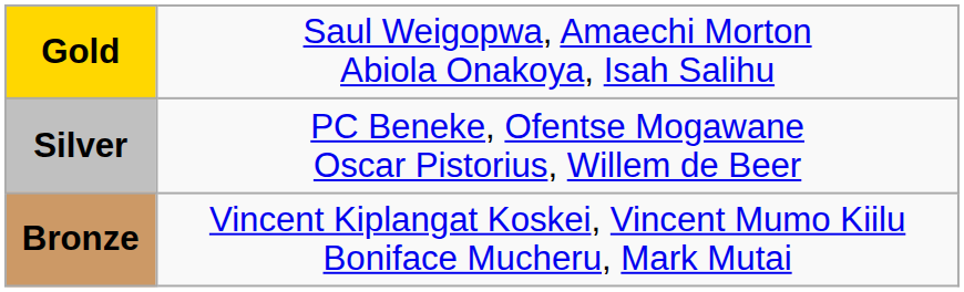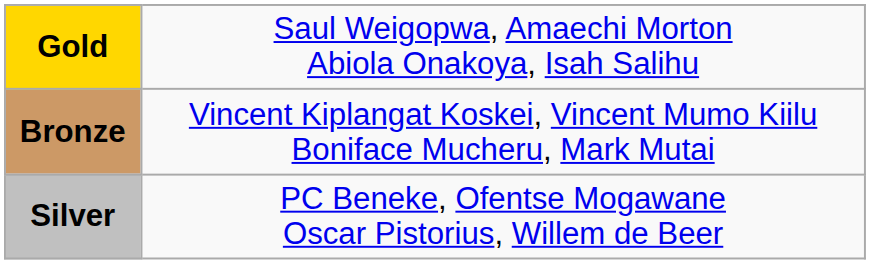rows swapped: Silver <-> Bronze
